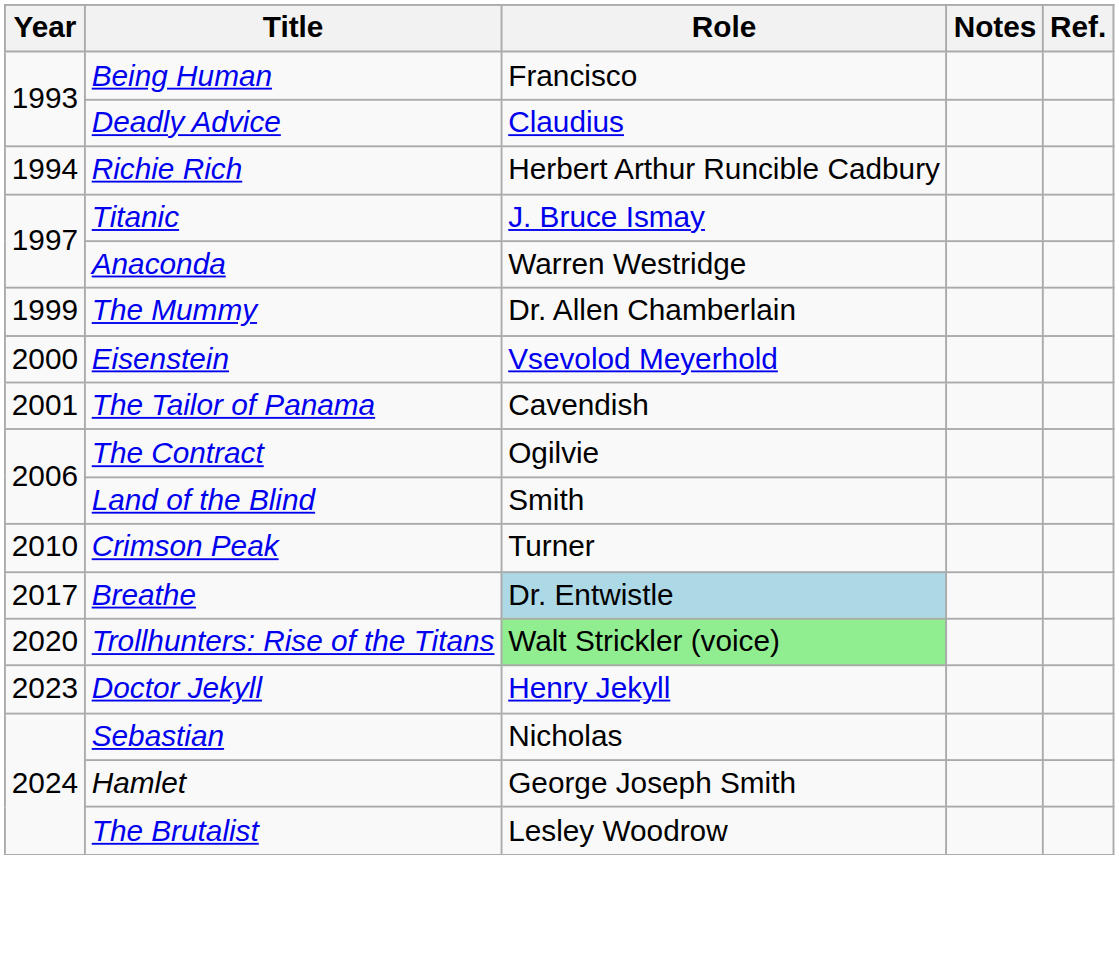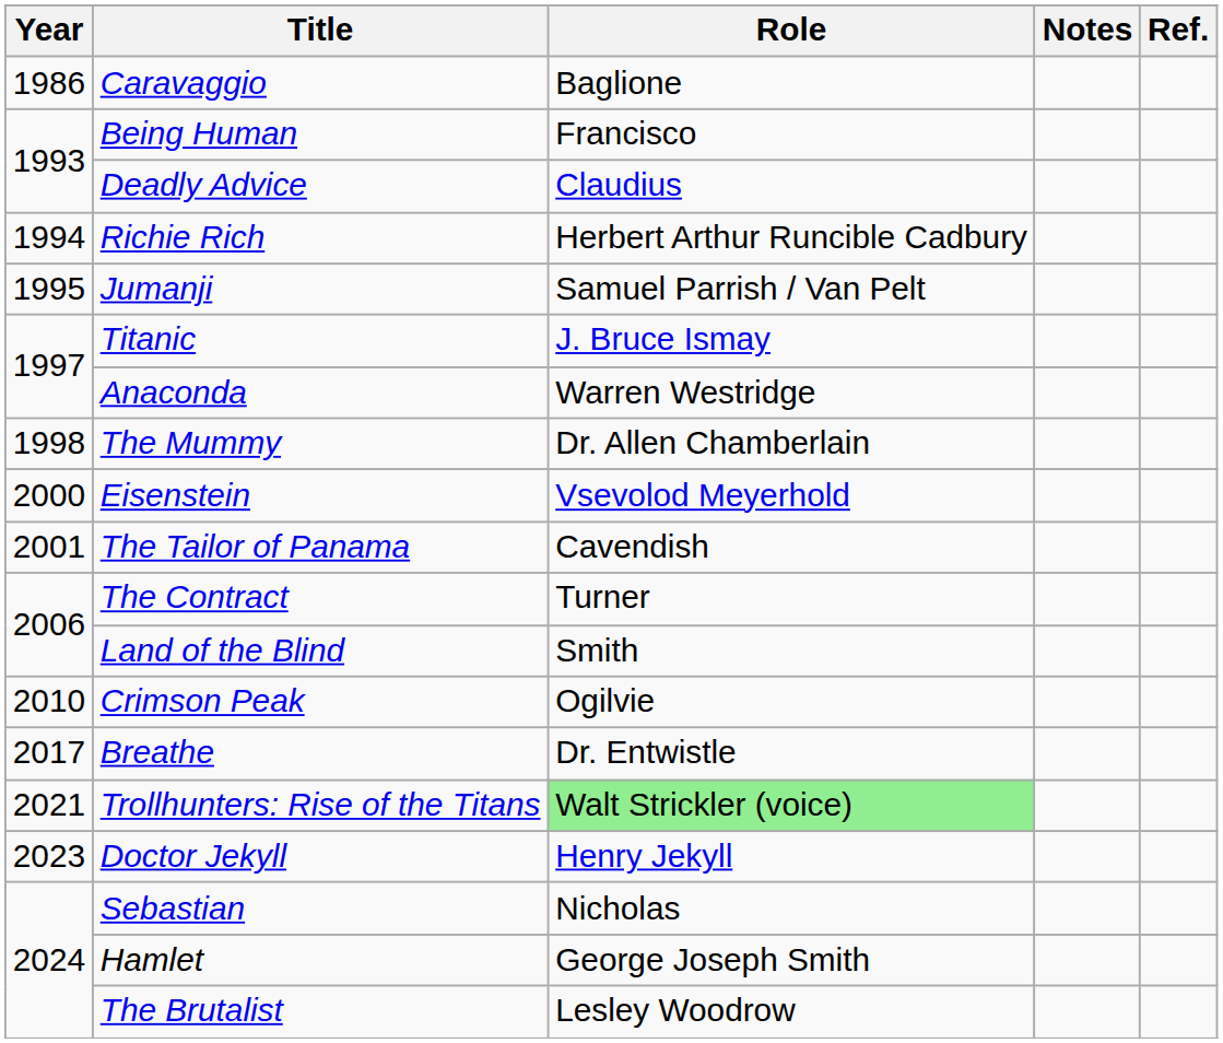+ row: 1986 | Caravaggio | Baglione
+ row: 1995 | Jumanji | Samuel Parrish / Van Pelt
The Mummy | Year: 1999 -> 1998
The Contract | Role: Ogilvie -> Turner
Crimson Peak | Role: Turner -> Ogilvie
Breathe | Role: lightblue background -> no background
Trollhunters: Rise of the Titans | Year: 2020 -> 2021
